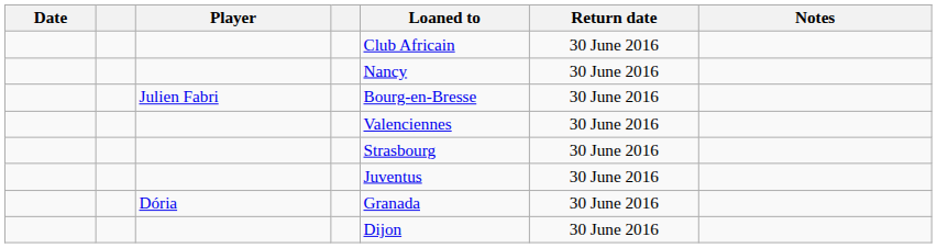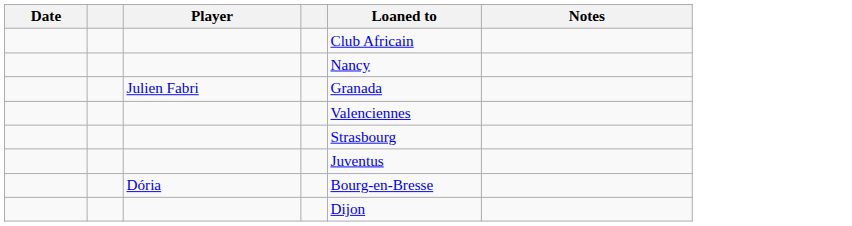- column: Return date | 30 June 2016 | 30 June 2016 | 30 June 2016 | 30 June 2016 | 30 June 2016 | 30 June 2016 | 30 June 2016 | 30 June 2016
Julien Fabri | Loaned to: Bourg-en-Bresse -> Granada
Dória | Loaned to: Granada -> Bourg-en-Bresse
